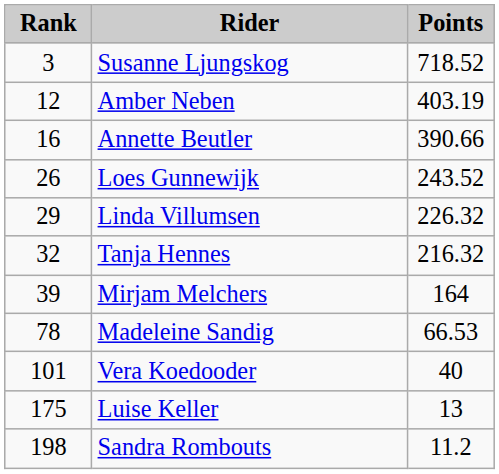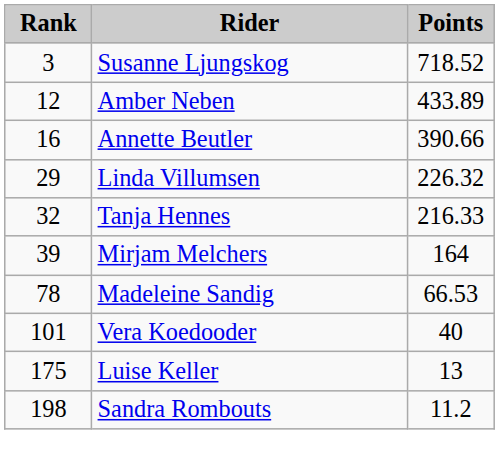Amber Neben | Points: 403.19 -> 433.89
- row: 26 | Loes Gunnewijk | 243.52
Tanja Hennes | Points: 216.32 -> 216.33
